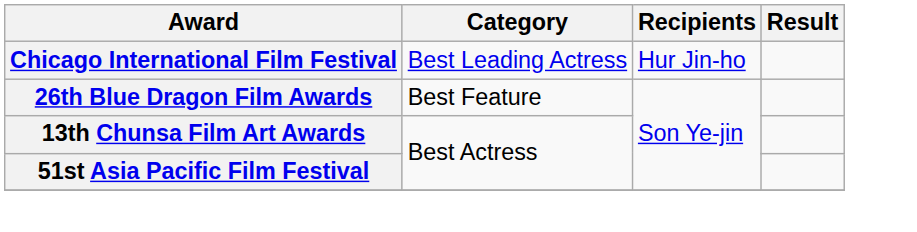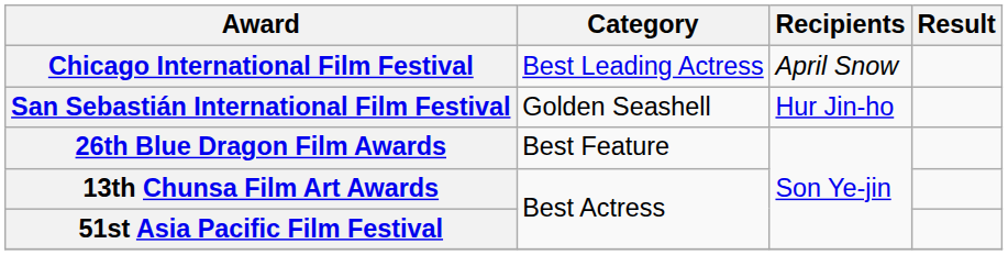Chicago International Film Festival | Recipients: Hur Jin-ho -> April Snow
+ row: San Sebastián International Film Festival | Golden Seashell | Hur Jin-ho
